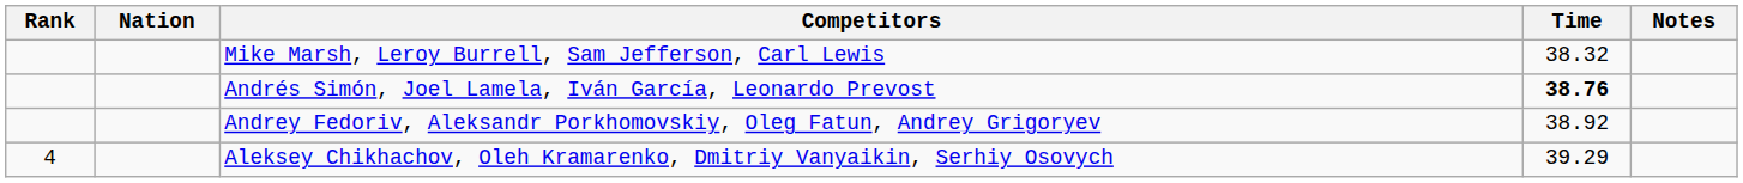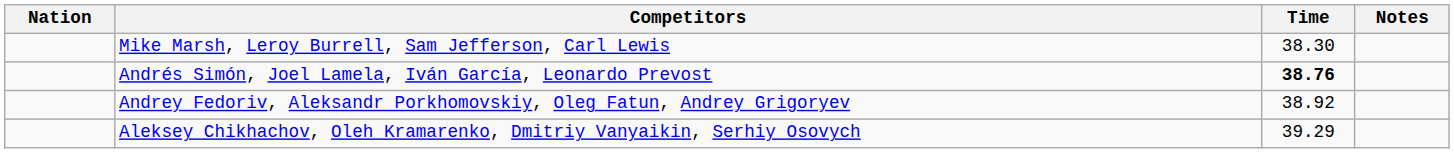- column: Rank | 4
Mike Marsh, Leroy Burrell, Sam Jefferson, Carl Lewis | Time: 38.32 -> 38.30
